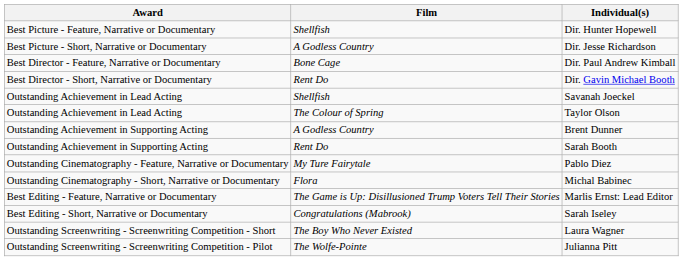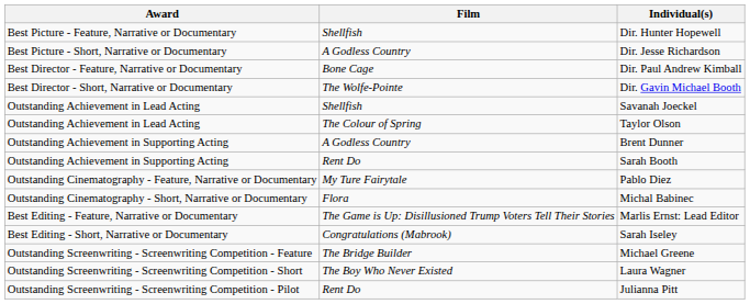Dir. Gavin Michael Booth | Film: Rent Do -> The Wolfe-Pointe
+ row: Outstanding Screenwriting - Screenwriting Competition - Feature | The Bridge Builder | Michael Greene
Julianna Pitt | Film: The Wolfe-Pointe -> Rent Do
